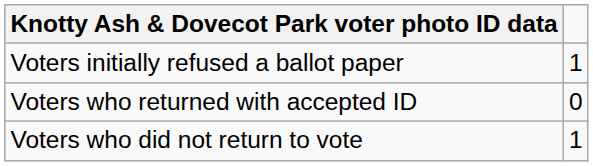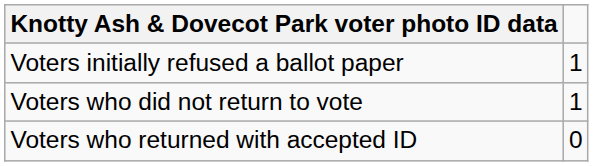rows swapped: Voters who returned with accepted ID <-> Voters who did not return to vote
